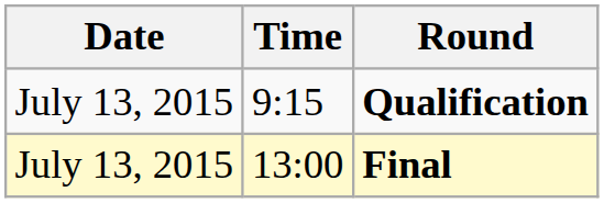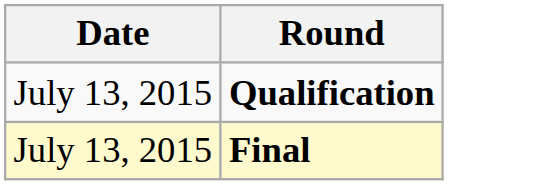- column: Time | 9:15 | 13:00
